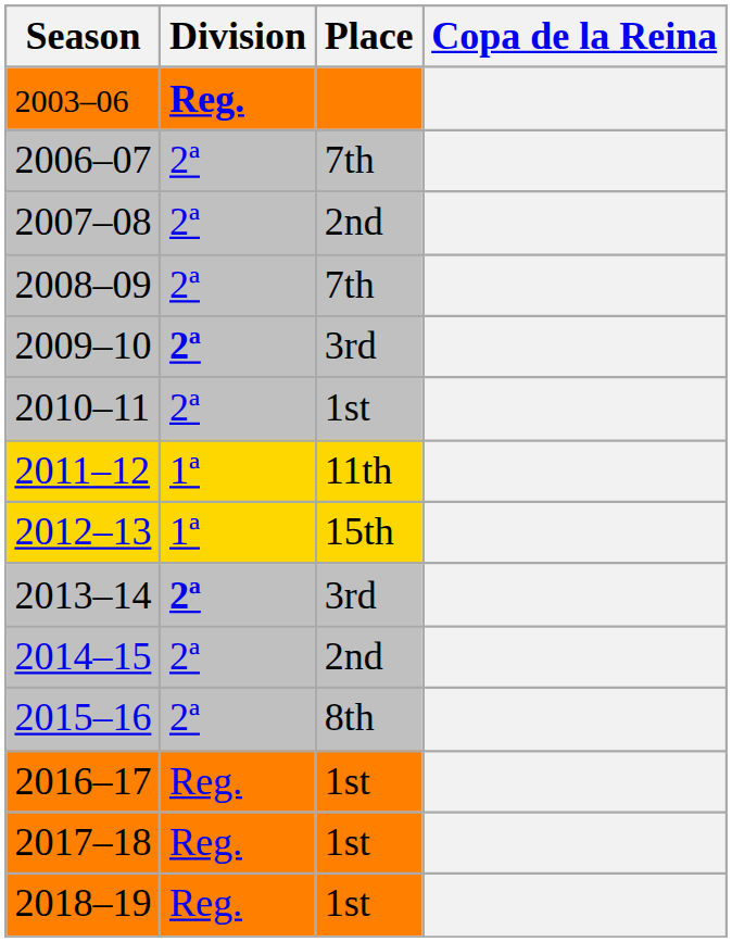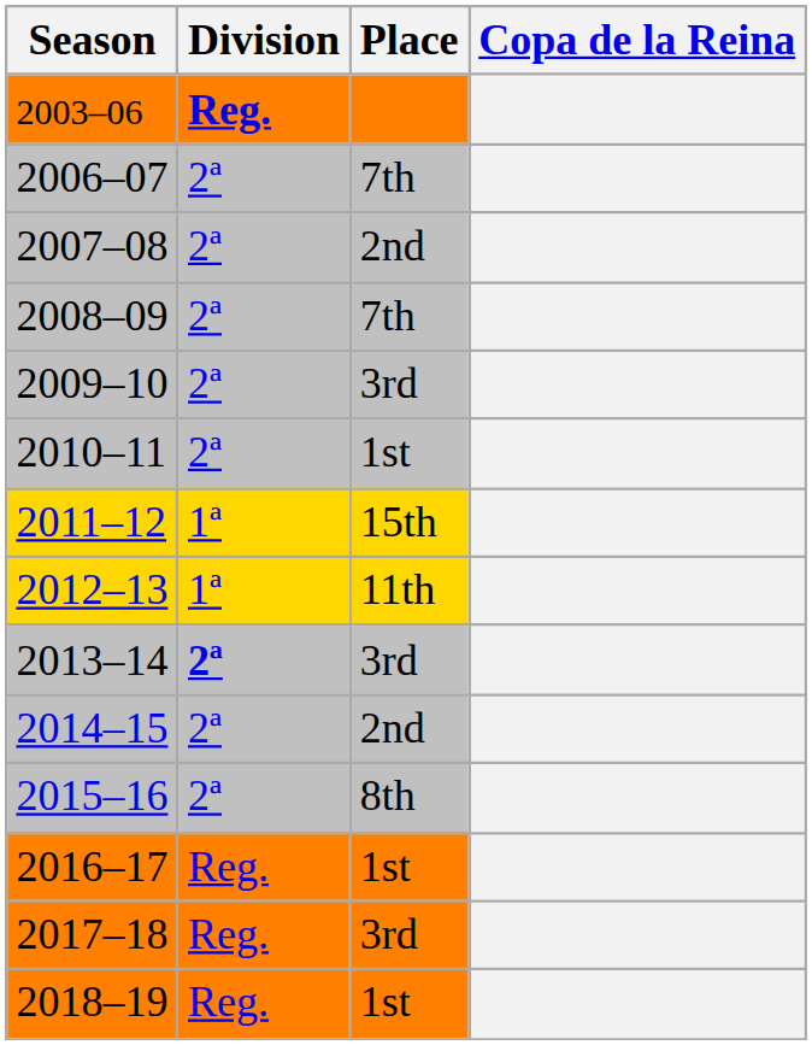2009–10 | Division: bold -> normal
2011–12 | Place: 11th -> 15th
2012–13 | Place: 15th -> 11th
2017–18 | Place: 1st -> 3rd
